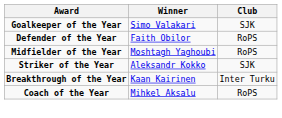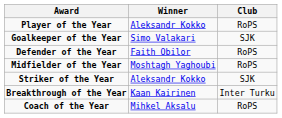+ row: Player of the Year | Aleksandr Kokko | RoPS
